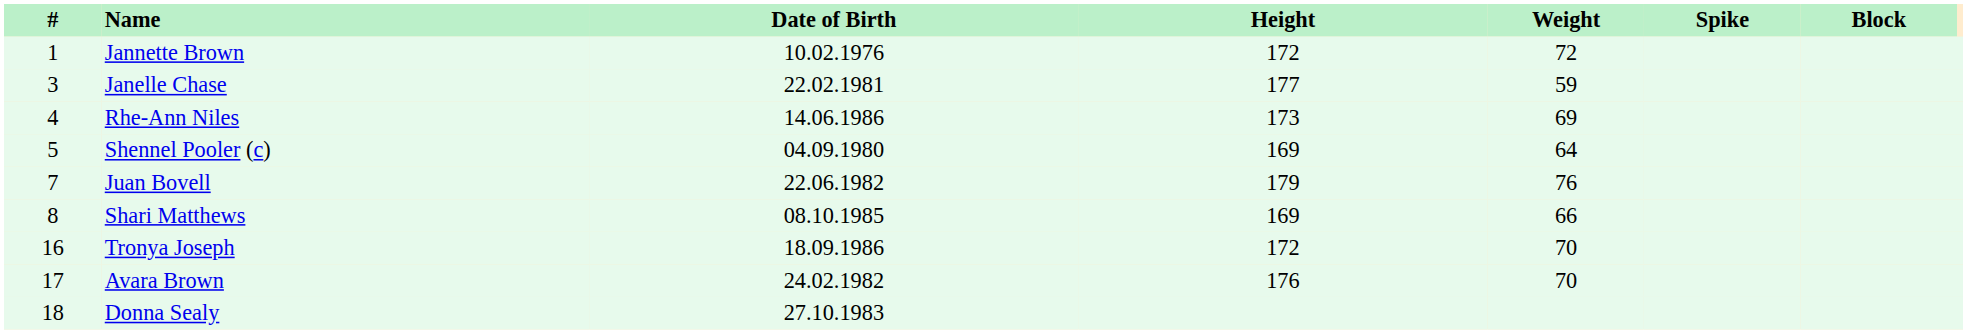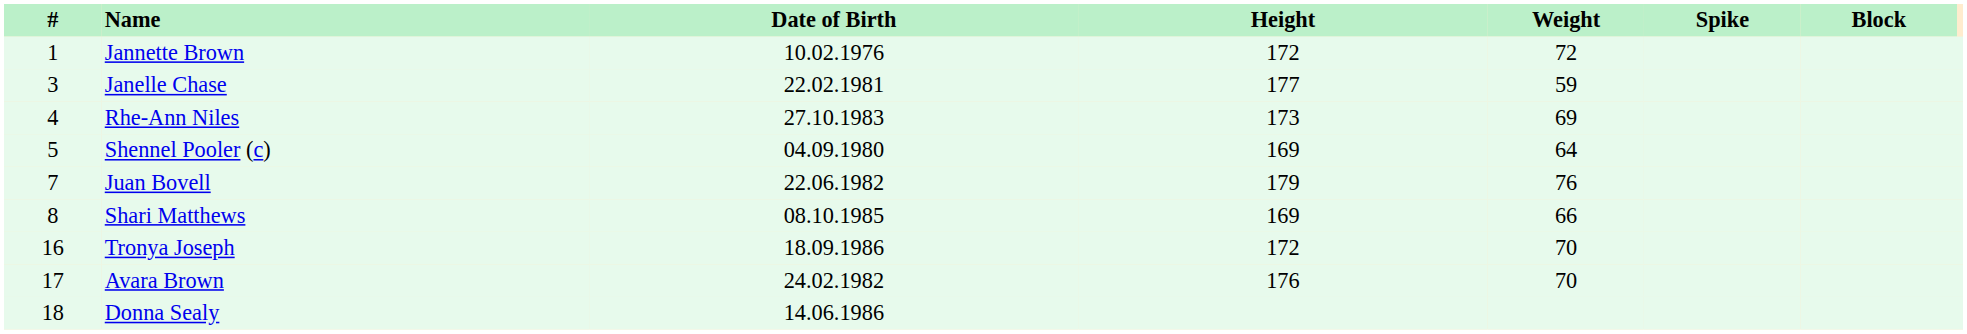Rhe-Ann Niles | Date of Birth: 14.06.1986 -> 27.10.1983
Donna Sealy | Date of Birth: 27.10.1983 -> 14.06.1986
